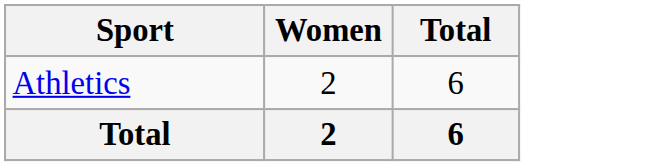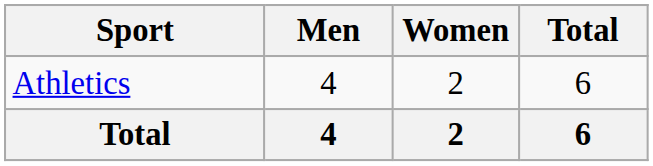+ column: Men | 4 | 4
